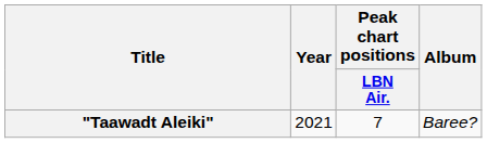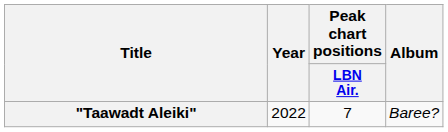"Taawadt Aleiki" | Year: 2021 -> 2022
